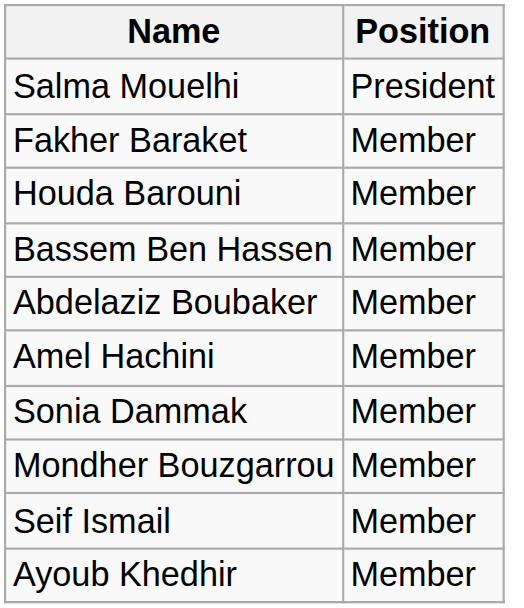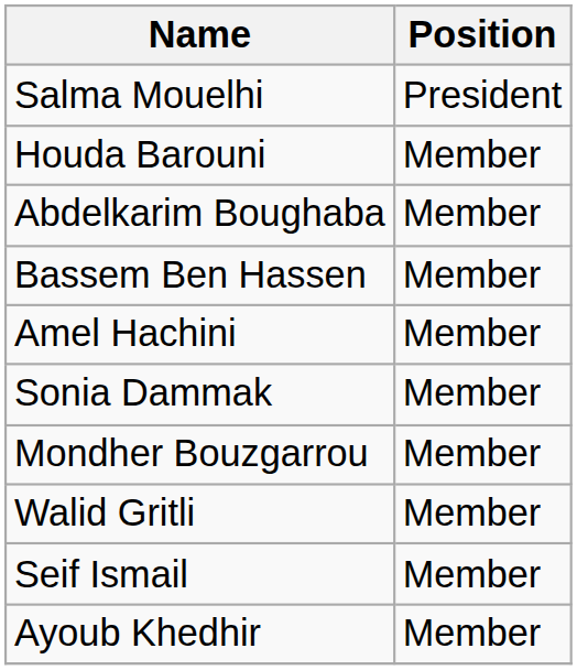- row: Fakher Baraket | Member
+ row: Abdelkarim Boughaba | Member
- row: Abdelaziz Boubaker | Member
+ row: Walid Gritli | Member
